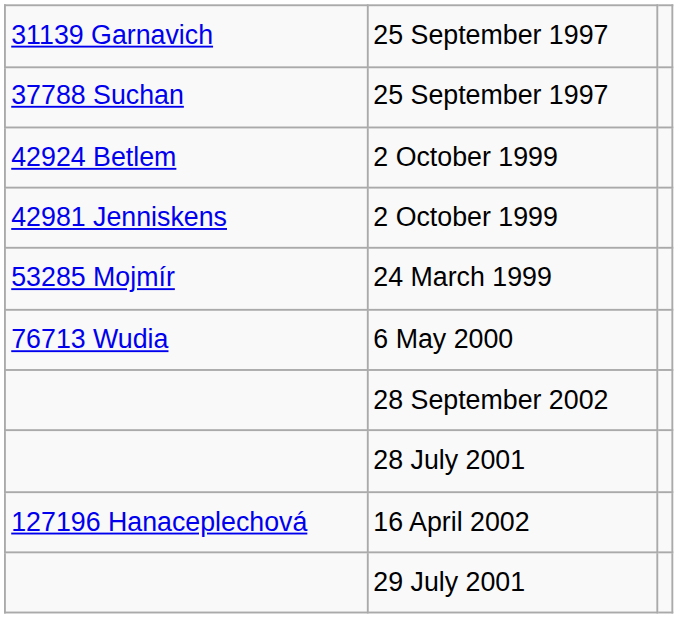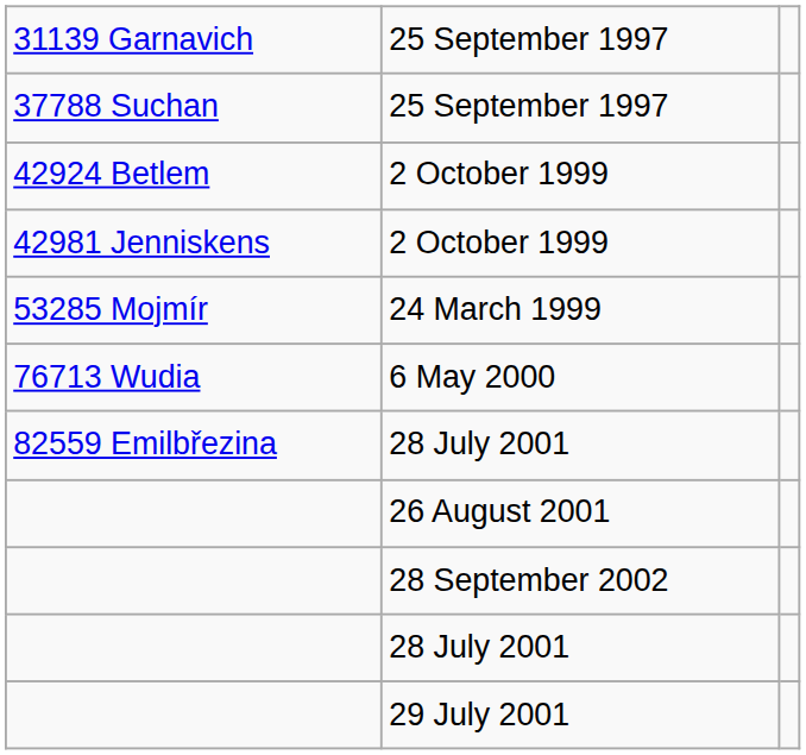+ row: 82559 Emilbřezina | 28 July 2001
+ row: 26 August 2001
- row: 127196 Hanaceplechová | 16 April 2002
